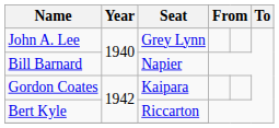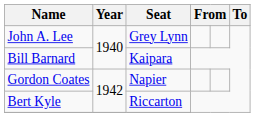Bill Barnard | Seat: Napier -> Kaipara
Gordon Coates | Seat: Kaipara -> Napier
